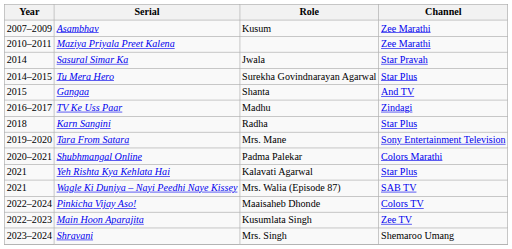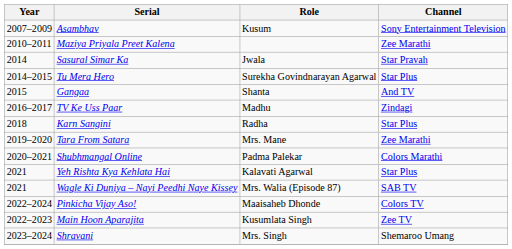Asambhav | Channel: Zee Marathi -> Sony Entertainment Television
Tara From Satara | Channel: Sony Entertainment Television -> Zee Marathi
